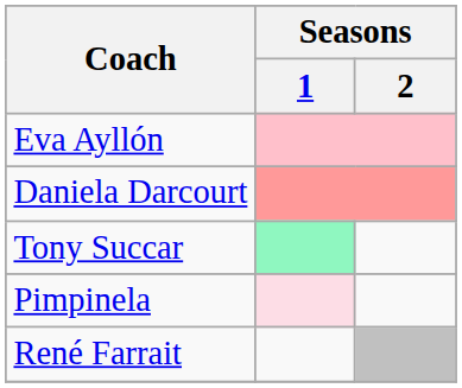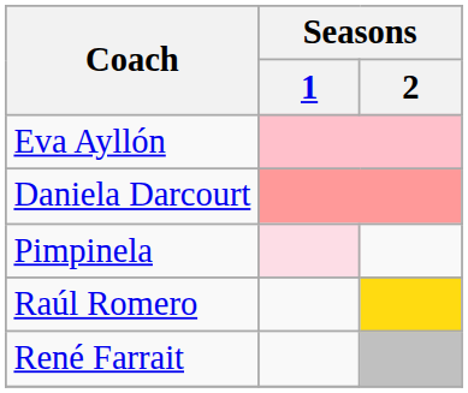- row: Tony Succar
+ row: Raúl Romero
